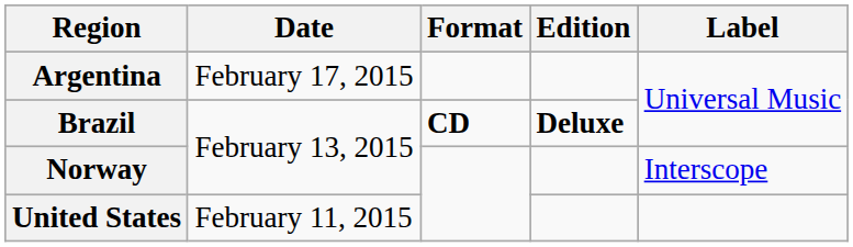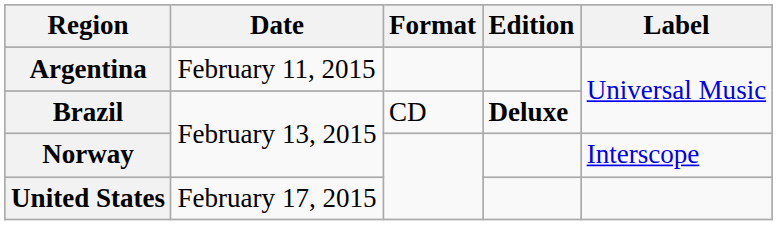Argentina | Date: February 17, 2015 -> February 11, 2015
Brazil | Format: bold -> normal
United States | Date: February 11, 2015 -> February 17, 2015
